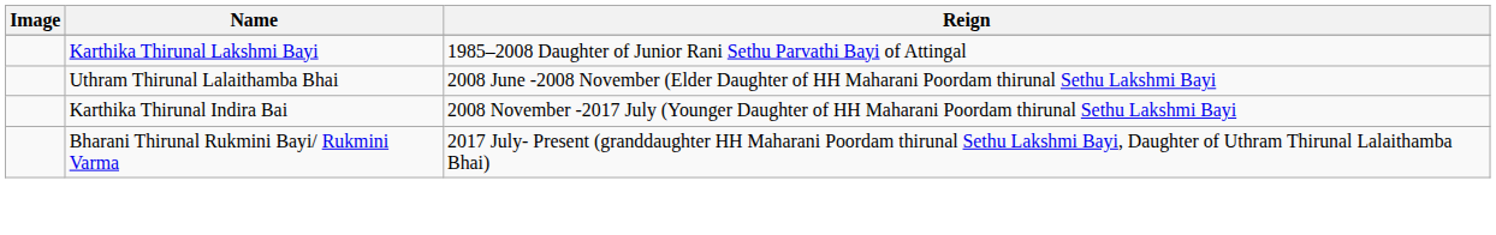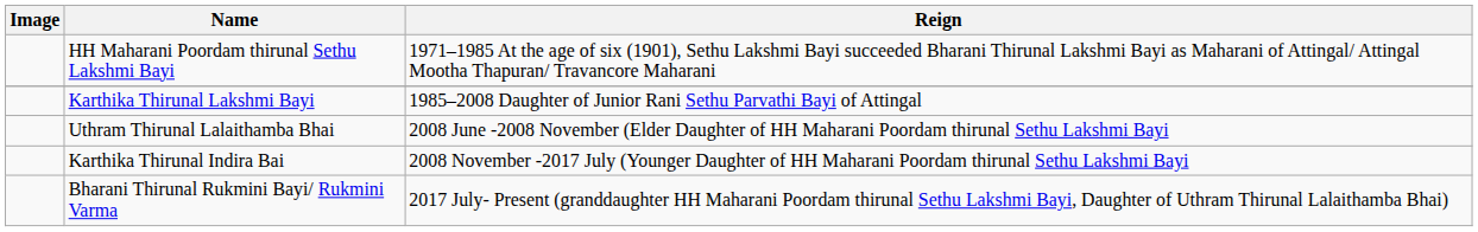+ row: HH Maharani Poordam thirunal Sethu Lakshmi Bayi | 1971–1985 At the age of six (1901), Sethu Lakshmi Bayi succeeded Bharani Thirunal Lakshmi Bayi as Maharani of Attingal/ Attingal Mootha Thapuran/ Travancore Maharani
